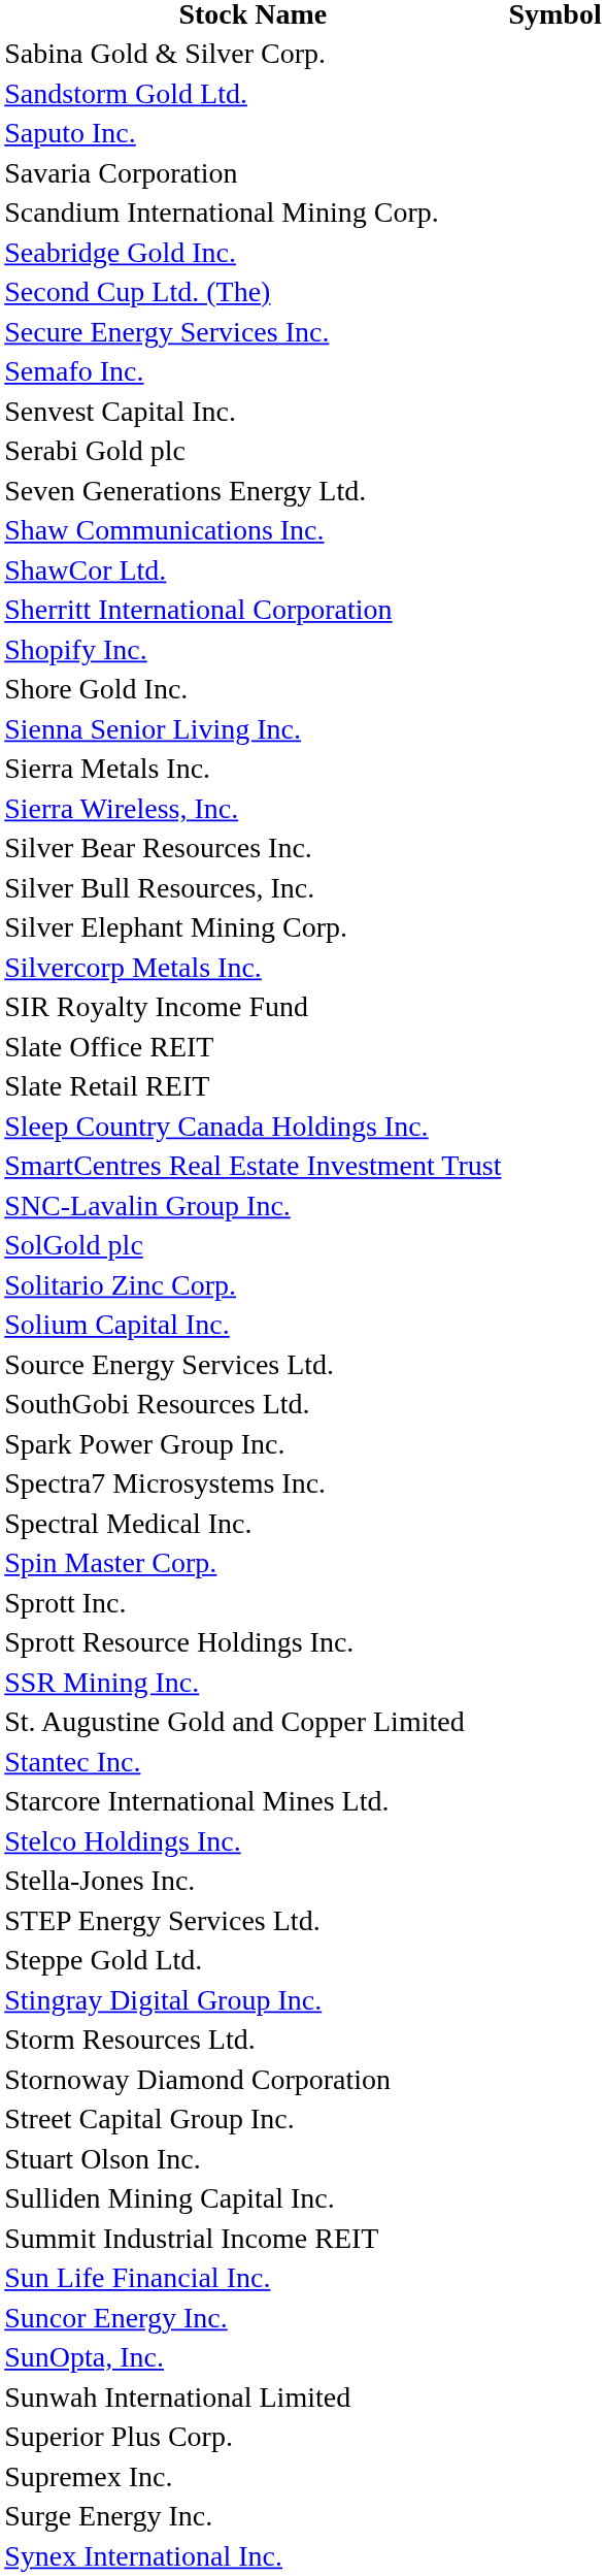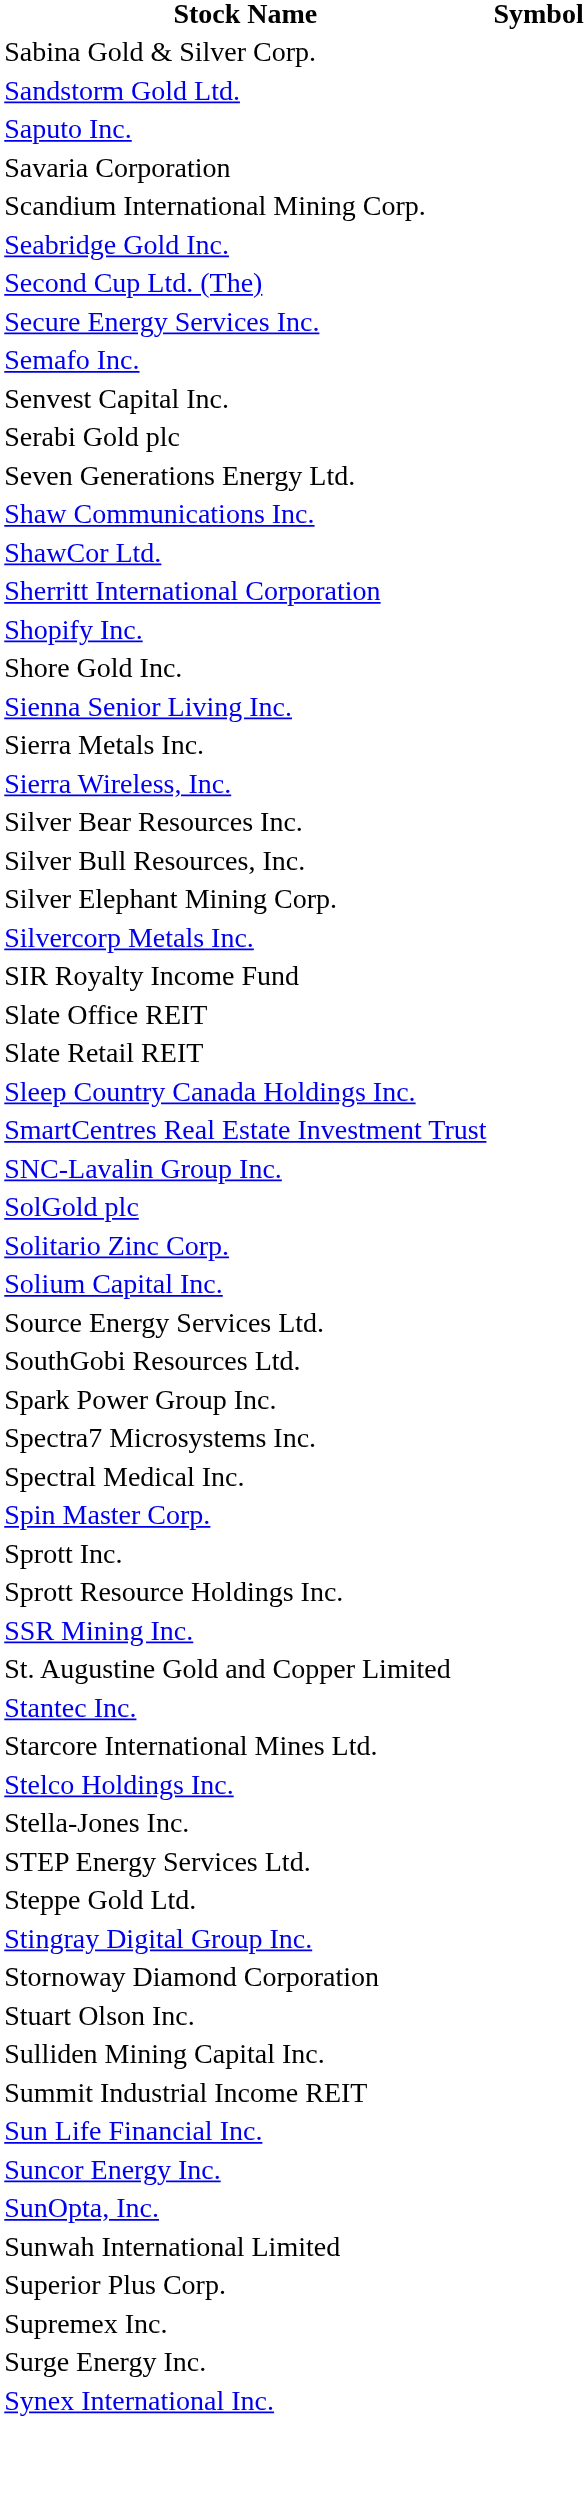- row: Storm Resources Ltd.
- row: Street Capital Group Inc.
